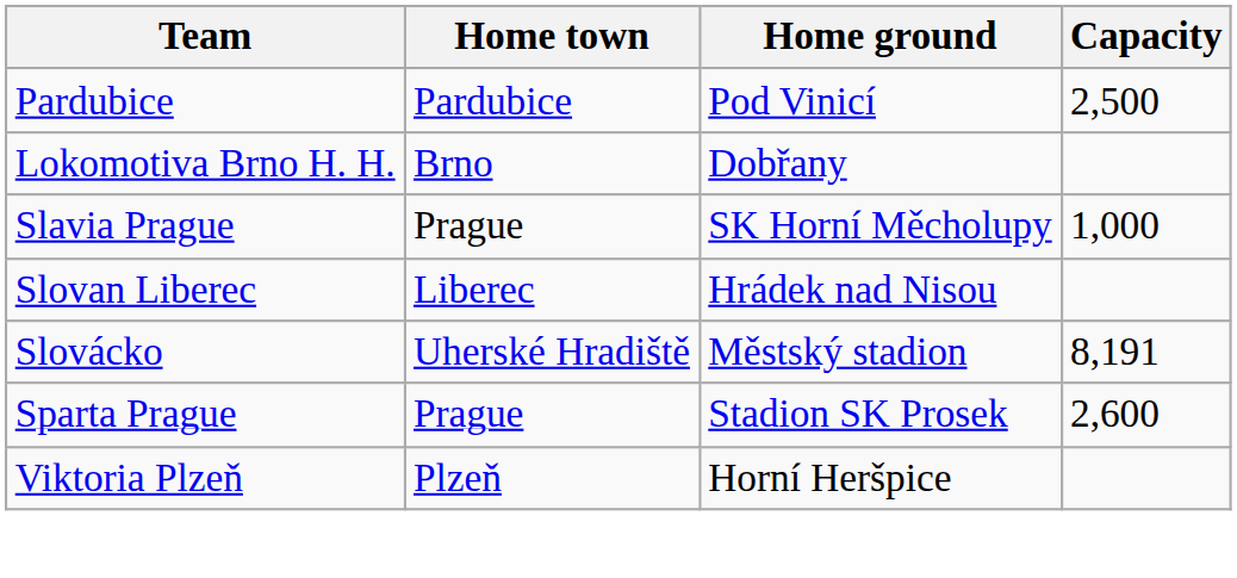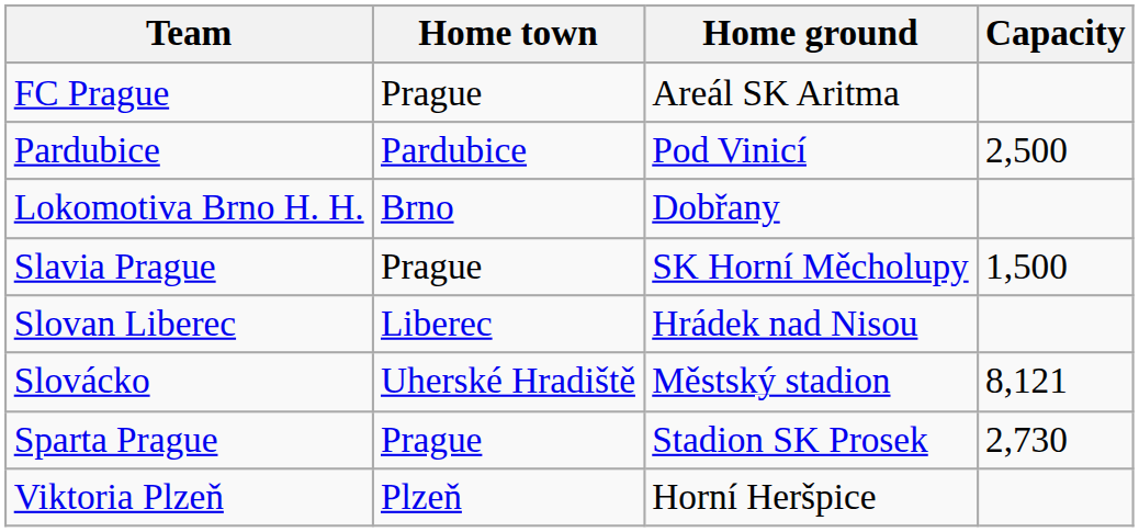+ row: FC Prague | Prague | Areál SK Aritma
Slavia Prague | Capacity: 1,000 -> 1,500
Slovácko | Capacity: 8,191 -> 8,121
Sparta Prague | Capacity: 2,600 -> 2,730
